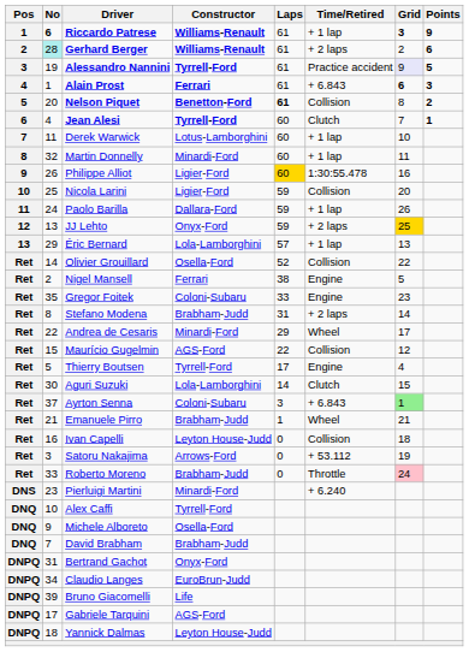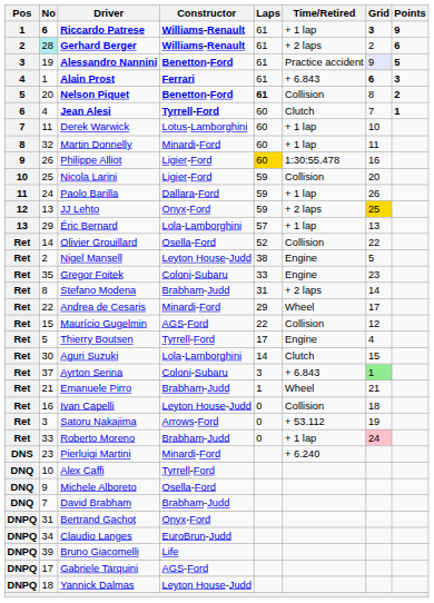Alessandro Nannini | Constructor: Tyrrell-Ford -> Benetton-Ford
Nigel Mansell | Constructor: Ferrari -> Leyton House-Judd
Roberto Moreno | Time/Retired: Throttle -> + 1 lap
